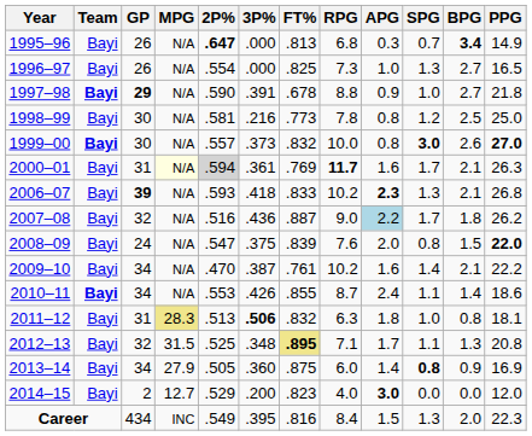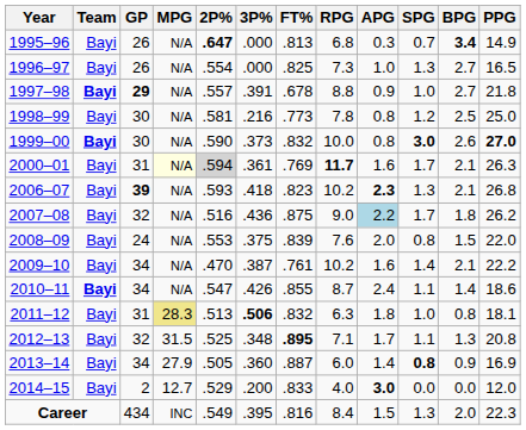1997–98 | 2P%: .590 -> .557
1999–00 | 2P%: .557 -> .590
2006–07 | FT%: .833 -> .823
2007–08 | FT%: .887 -> .875
2008–09 | 2P%: .547 -> .553
2008–09 | PPG: bold -> normal
2010–11 | 2P%: .553 -> .547
2012–13 | FT%: khaki background -> no background
2013–14 | FT%: .875 -> .887
2014–15 | FT%: .823 -> .833
